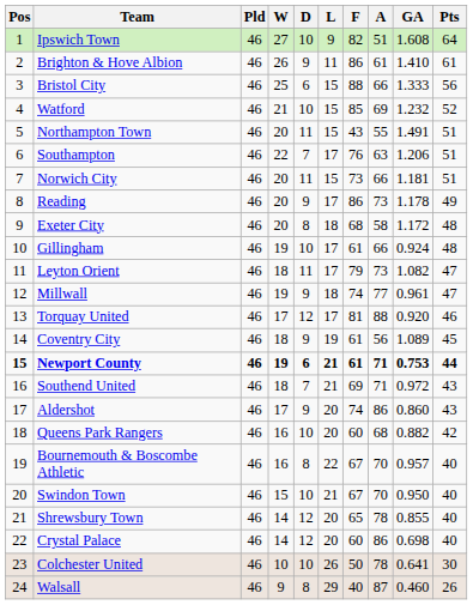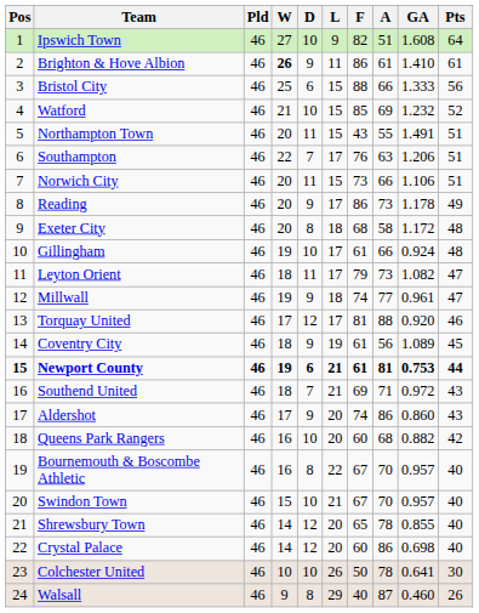Brighton & Hove Albion | W: normal -> bold
Norwich City | GA: 1.181 -> 1.106
Newport County | A: 71 -> 81
Swindon Town | GA: 0.950 -> 0.957
